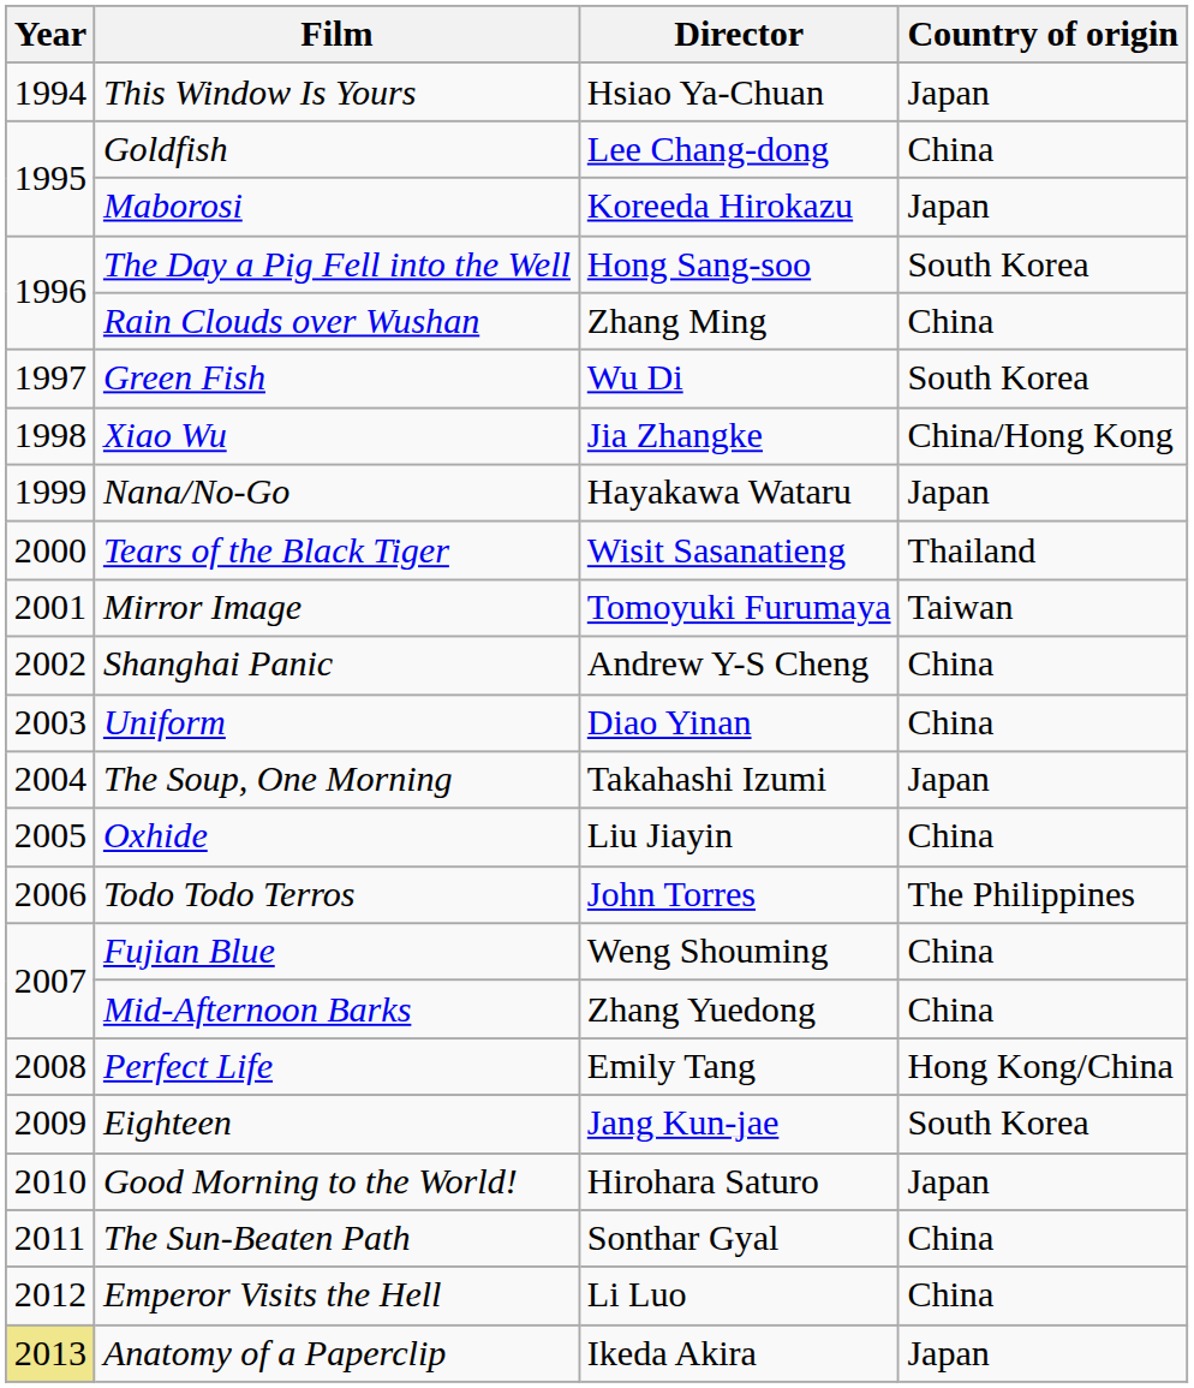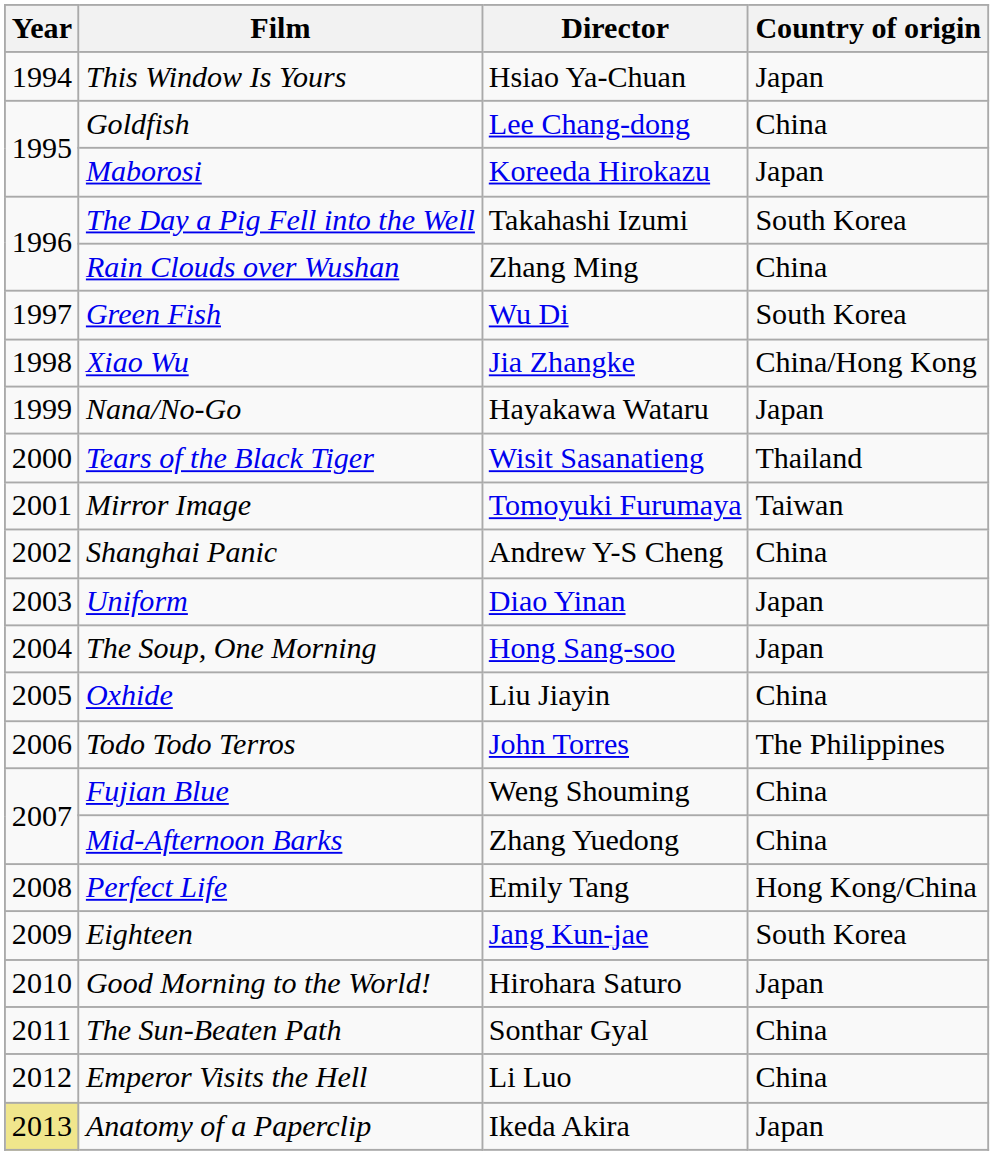The Day a Pig Fell into the Well | Director: Hong Sang-soo -> Takahashi Izumi
Uniform | Country of origin: China -> Japan
The Soup, One Morning | Director: Takahashi Izumi -> Hong Sang-soo
